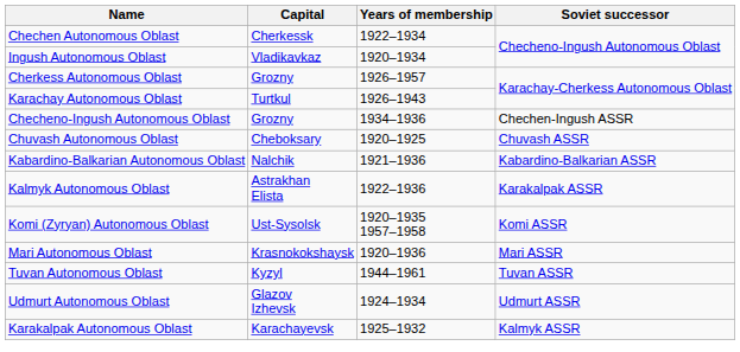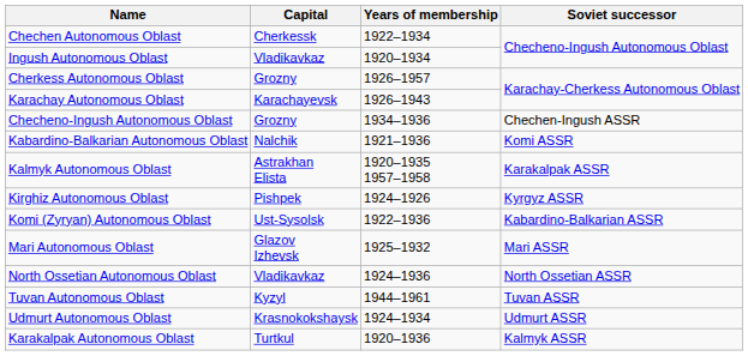Karachay Autonomous Oblast | Capital: Turtkul -> Karachayevsk
- row: Chuvash Autonomous Oblast | Cheboksary | 1920–1925 | Chuvash ASSR
Kabardino-Balkarian Autonomous Oblast | Soviet successor: Kabardino-Balkarian ASSR -> Komi ASSR
Kalmyk Autonomous Oblast | Years of membership: 1922–1936 -> 1920–1935 1957–1958
+ row: Kirghiz Autonomous Oblast | Pishpek | 1924–1926 | Kyrgyz ASSR
Komi (Zyryan) Autonomous Oblast | Years of membership: 1920–1935 1957–1958 -> 1922–1936
Komi (Zyryan) Autonomous Oblast | Soviet successor: Komi ASSR -> Kabardino-Balkarian ASSR
Mari Autonomous Oblast | Capital: Krasnokokshaysk -> Glazov Izhevsk
Mari Autonomous Oblast | Years of membership: 1920–1936 -> 1925–1932
+ row: North Ossetian Autonomous Oblast | Vladikavkaz | 1924–1936 | North Ossetian ASSR
Udmurt Autonomous Oblast | Capital: Glazov Izhevsk -> Krasnokokshaysk
Karakalpak Autonomous Oblast | Capital: Karachayevsk -> Turtkul
Karakalpak Autonomous Oblast | Years of membership: 1925–1932 -> 1920–1936
